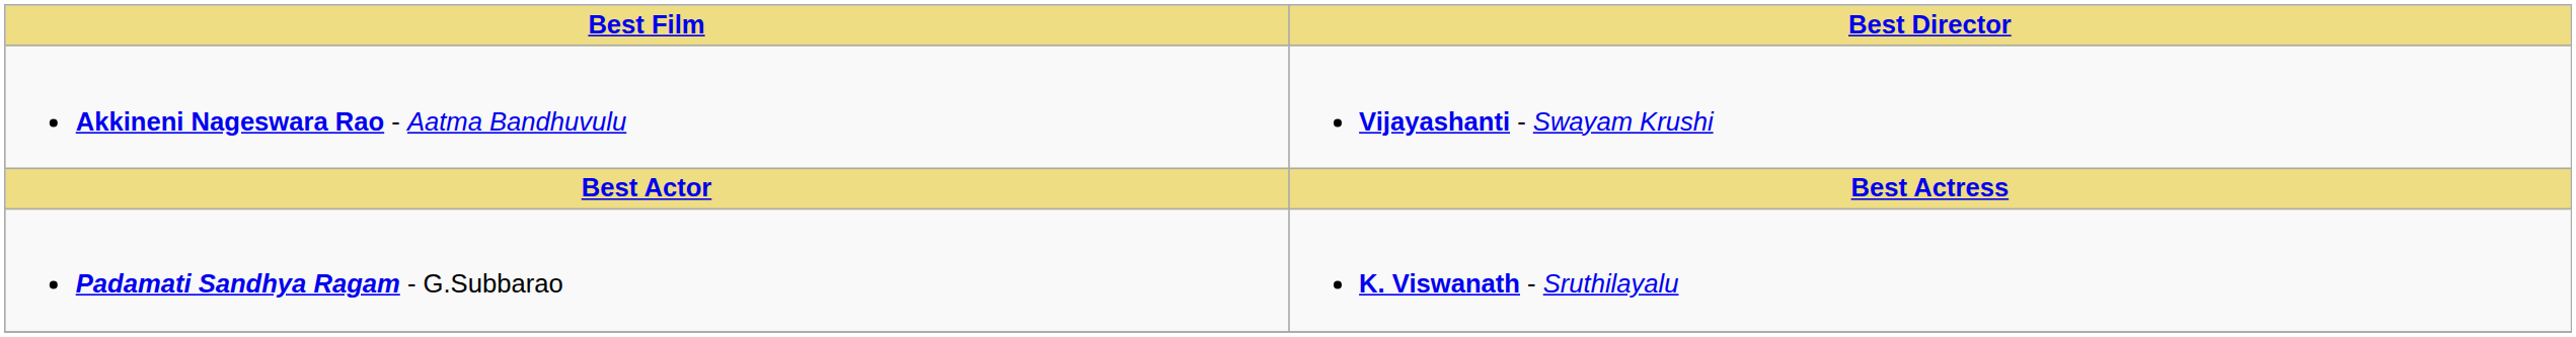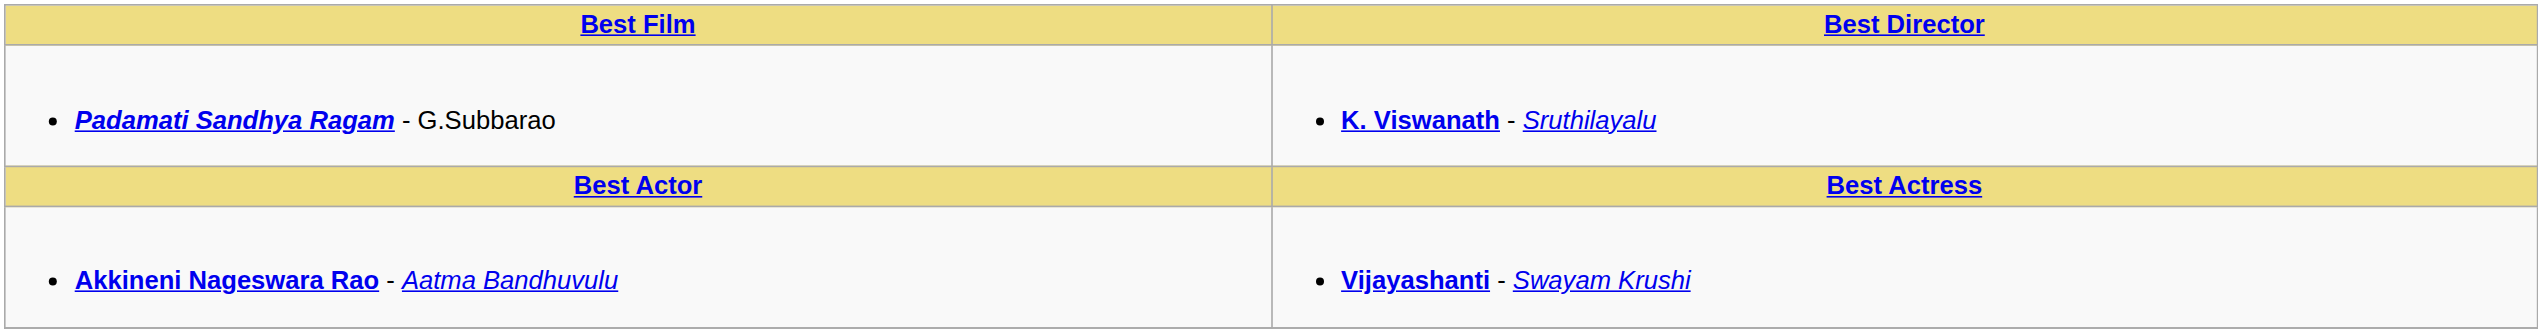rows swapped: Padamati Sandhya Ragam - G.Subbarao <-> Akkineni Nageswara Rao - Aatma Bandhuvulu
